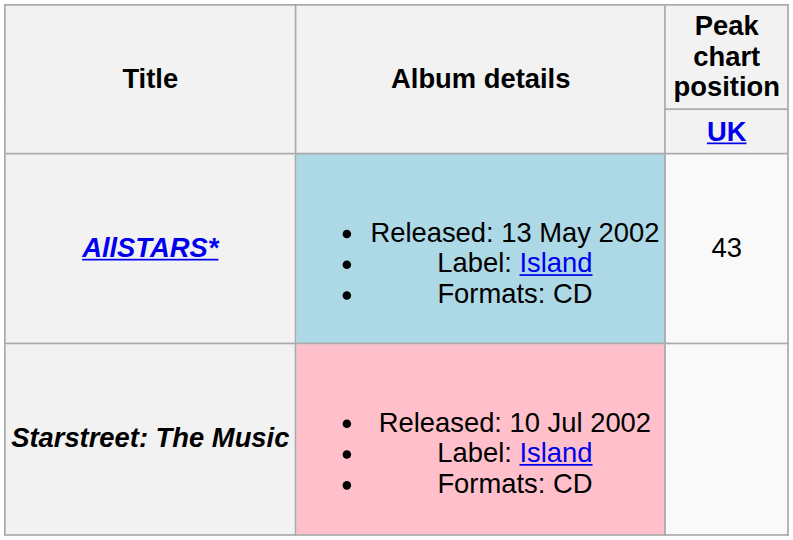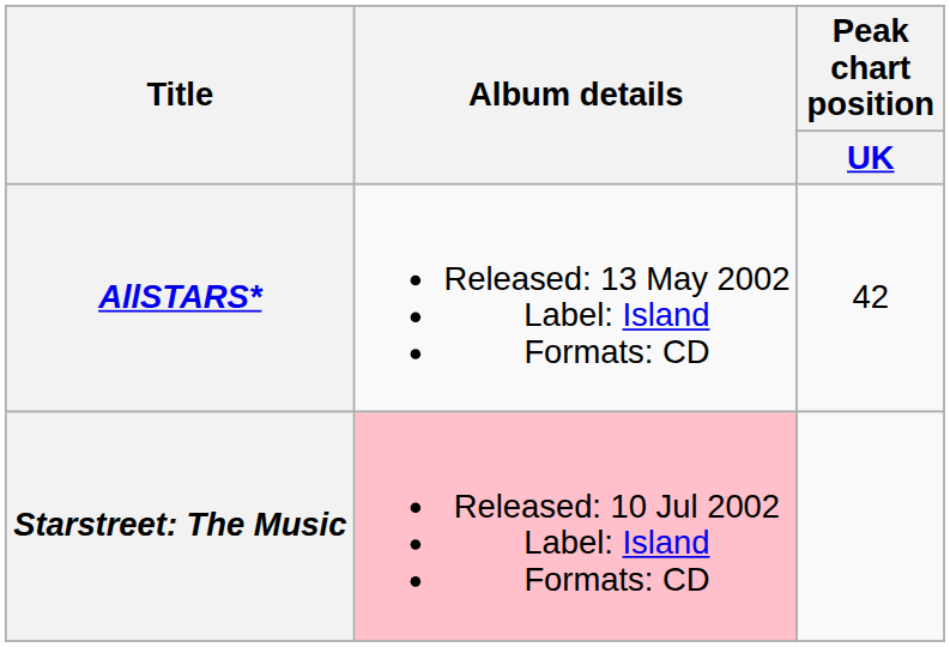AllSTARS* | Album details: lightblue background -> no background
AllSTARS* | Peak chart position / UK: 43 -> 42
